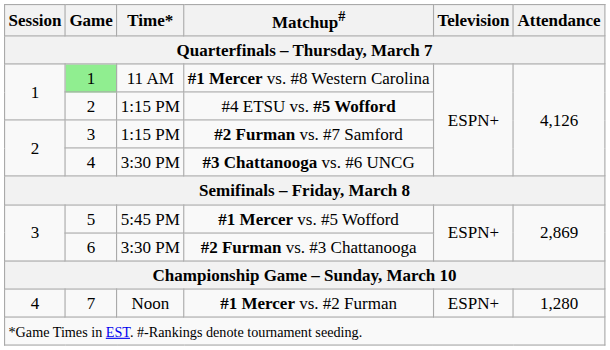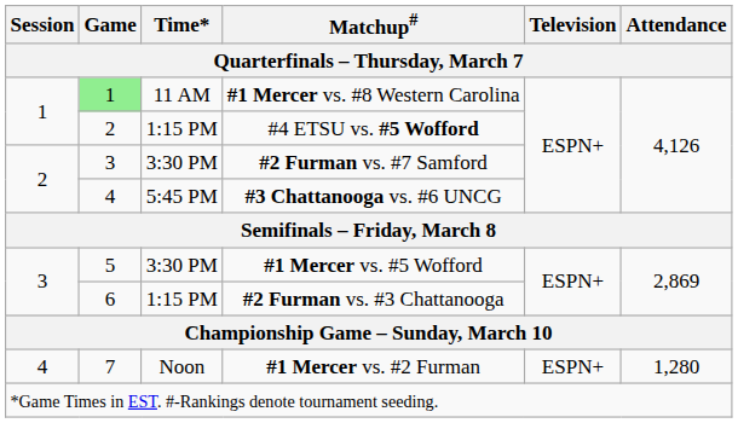#2 Furman vs. #7 Samford | Time* / Quarterfinals – Thursday, March 7: 1:15 PM -> 3:30 PM
#3 Chattanooga vs. #6 UNCG | Time* / Quarterfinals – Thursday, March 7: 3:30 PM -> 5:45 PM
#1 Mercer vs. #5 Wofford | Time* / Quarterfinals – Thursday, March 7: 5:45 PM -> 3:30 PM
#2 Furman vs. #3 Chattanooga | Time* / Quarterfinals – Thursday, March 7: 3:30 PM -> 1:15 PM
